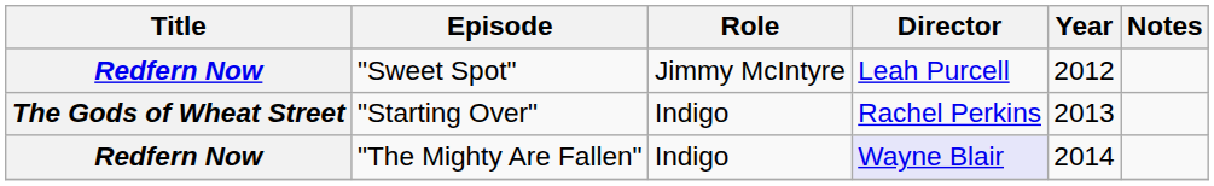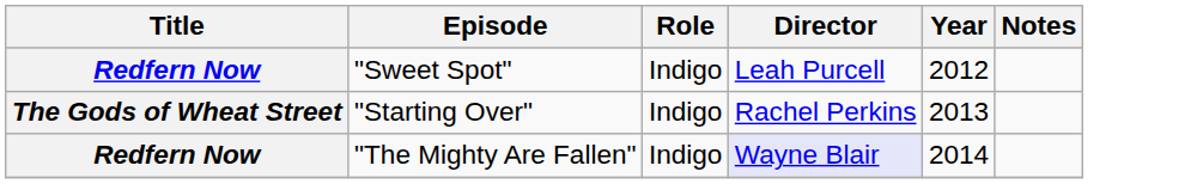"Sweet Spot" | Role: Jimmy McIntyre -> Indigo
